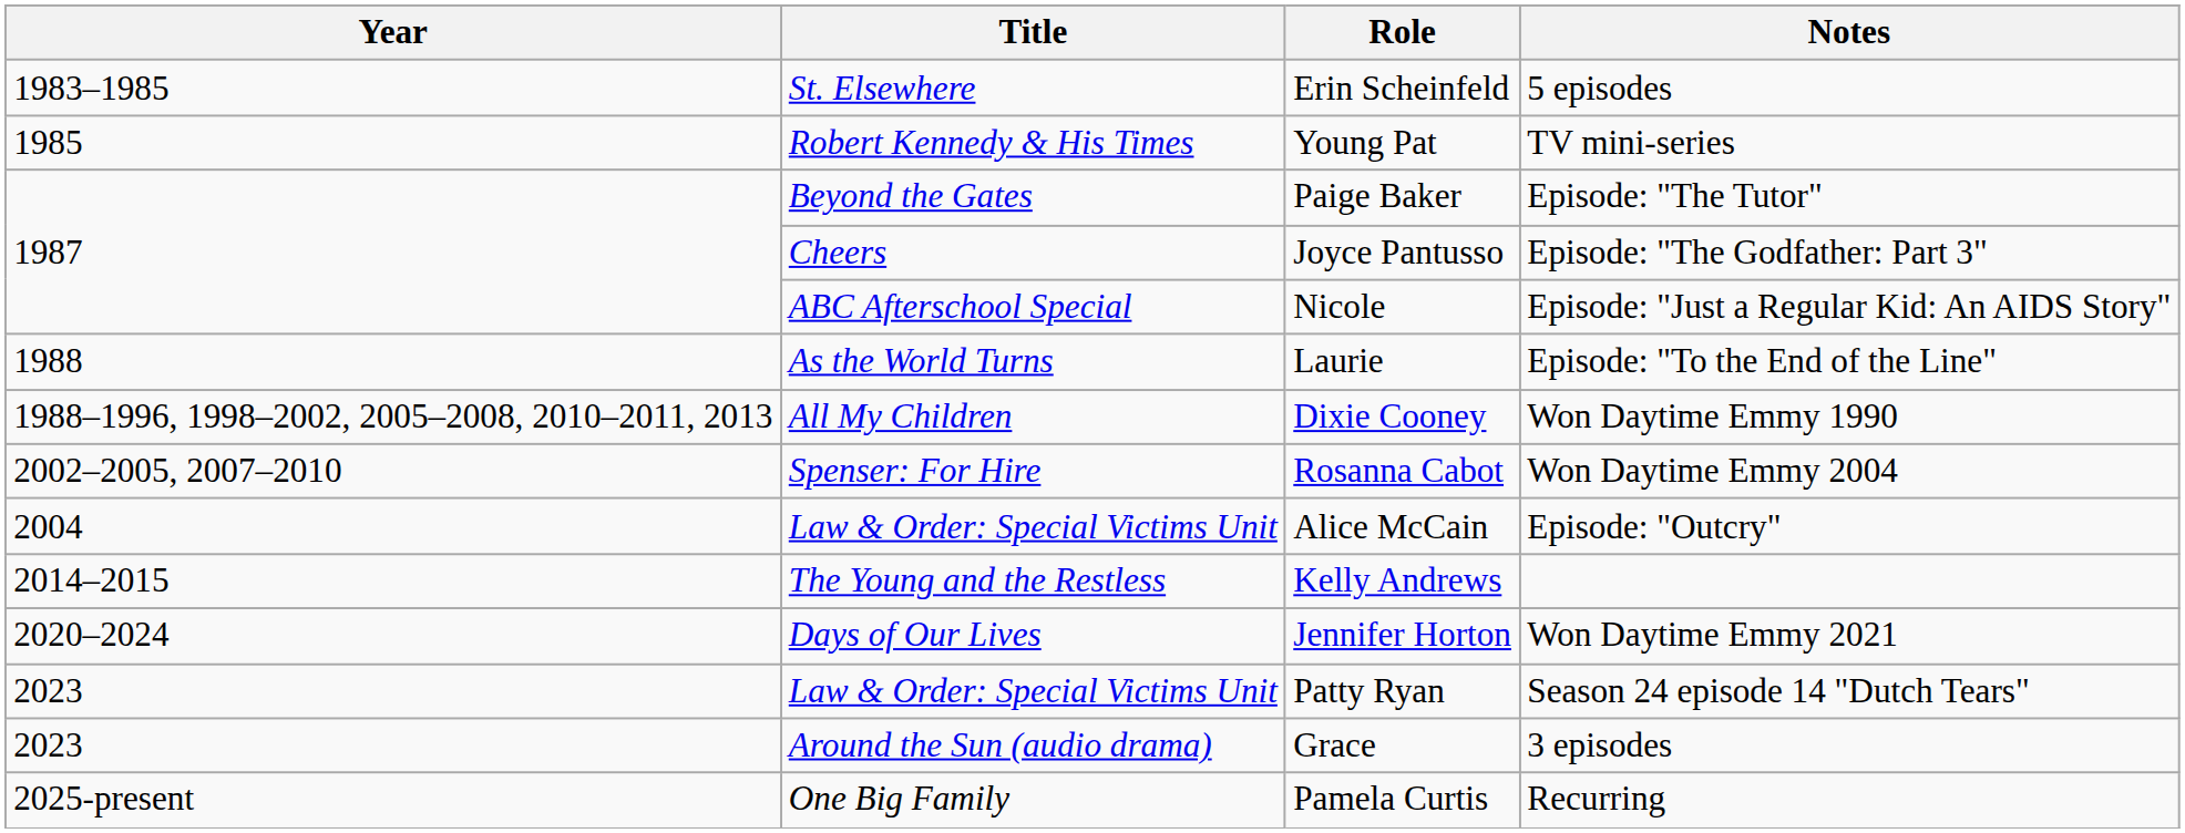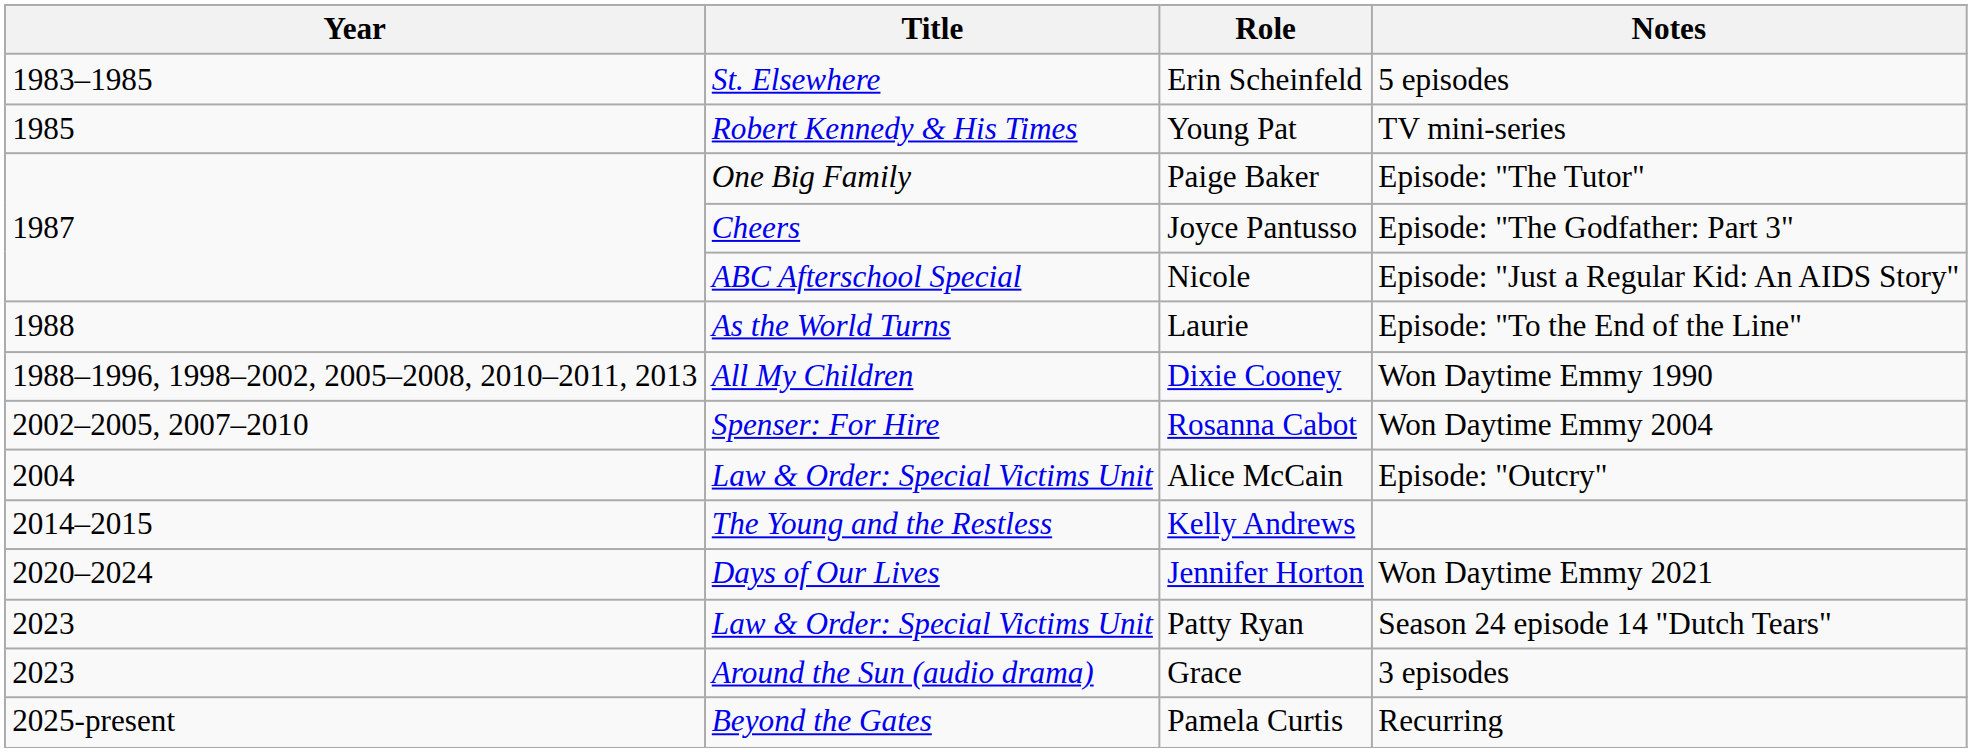Paige Baker | Title: Beyond the Gates -> One Big Family
Pamela Curtis | Title: One Big Family -> Beyond the Gates
